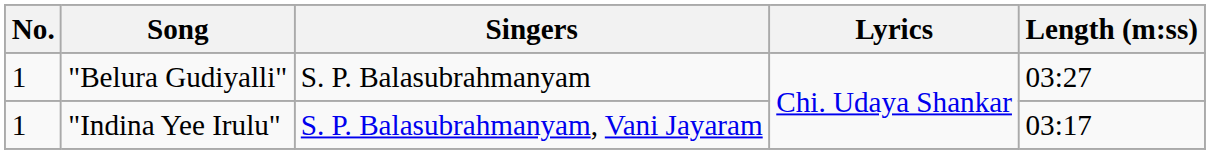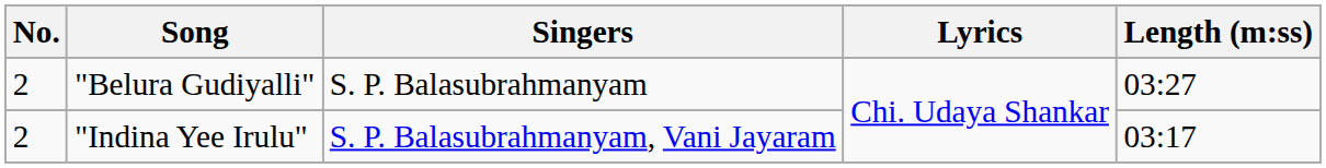"Belura Gudiyalli" | No.: 1 -> 2
"Indina Yee Irulu" | No.: 1 -> 2
